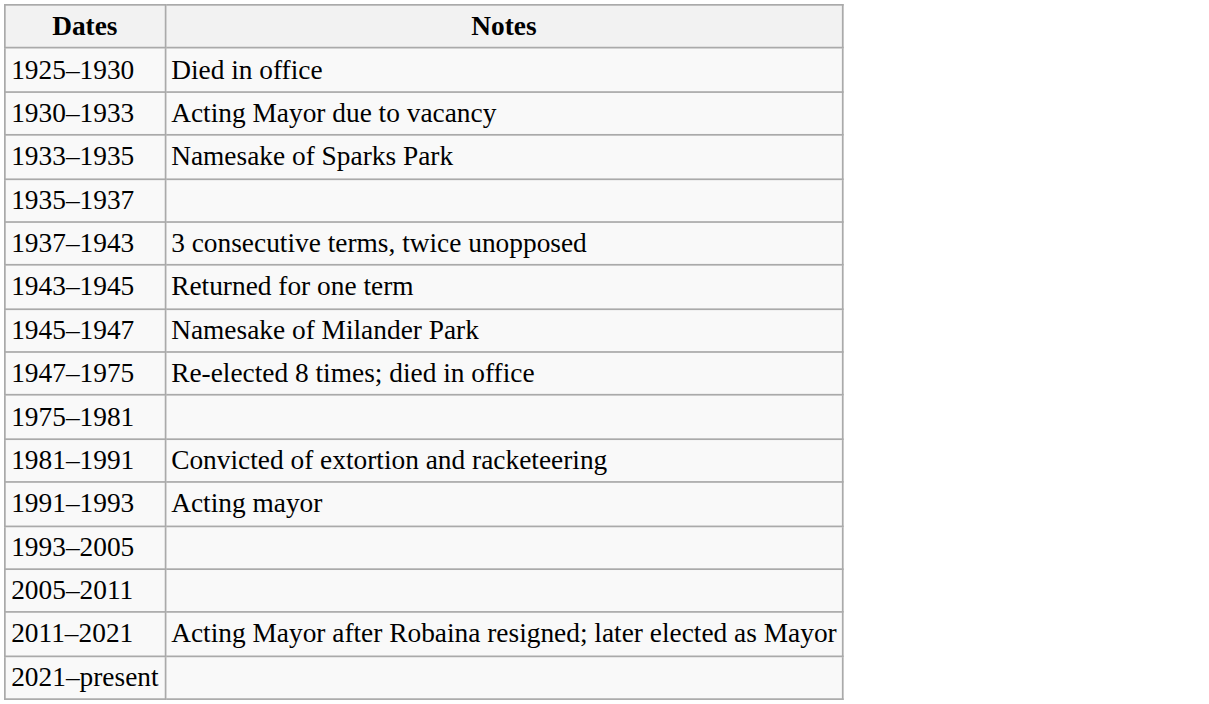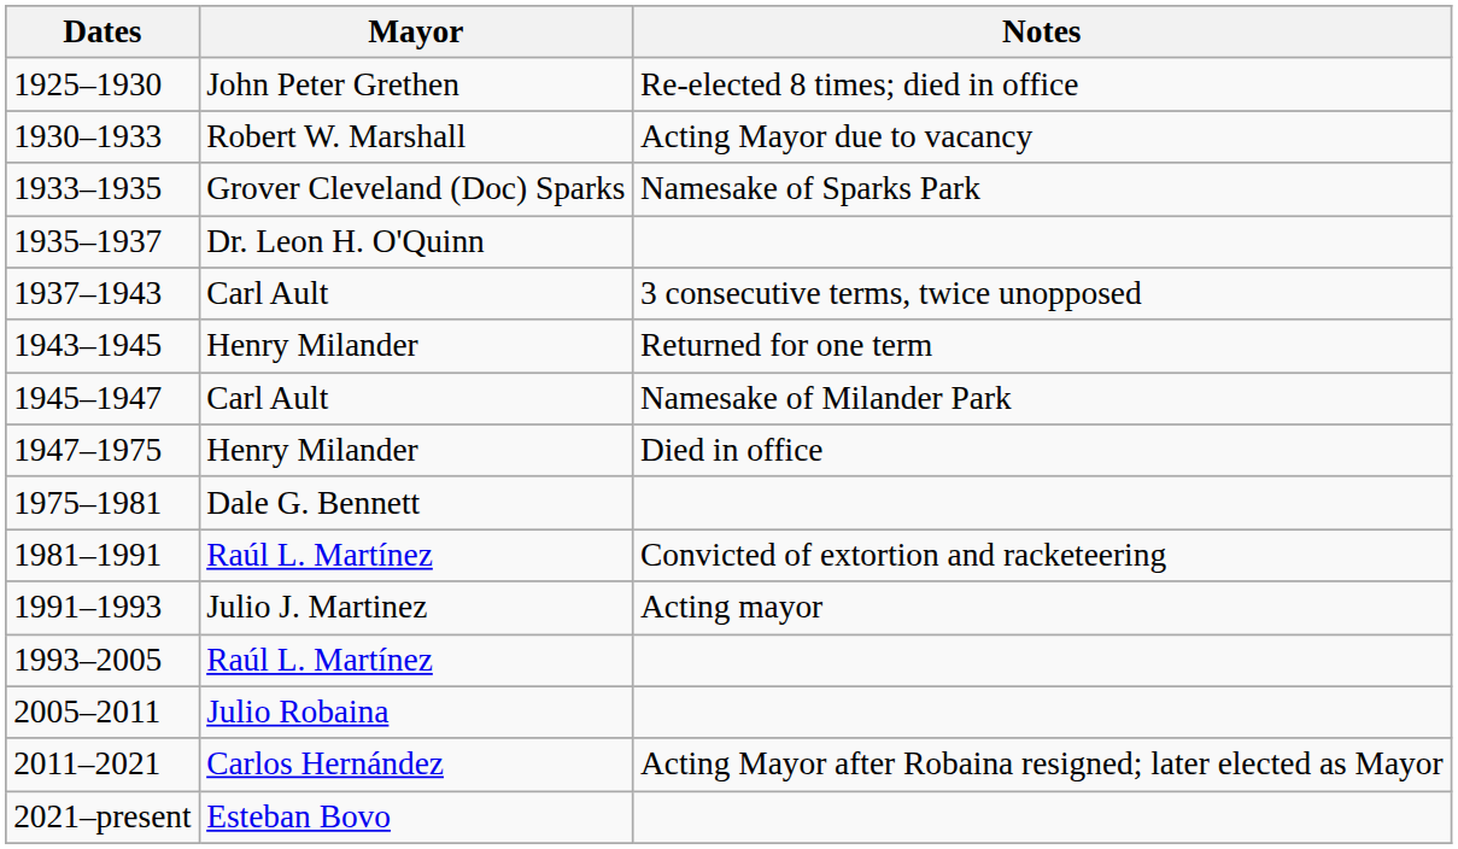+ column: Mayor | John Peter Grethen | Robert W. Marshall | Grover Cleveland (Doc) Sparks | Dr. Leon H. O'Quinn | Carl Ault | Henry Milander | Carl Ault | Henry Milander | Dale G. Bennett | Raúl L. Martínez | Julio J. Martinez | Raúl L. Martínez | Julio Robaina | Carlos Hernández | Esteban Bovo
1925–1930 | Notes: Died in office -> Re-elected 8 times; died in office
1947–1975 | Notes: Re-elected 8 times; died in office -> Died in office
